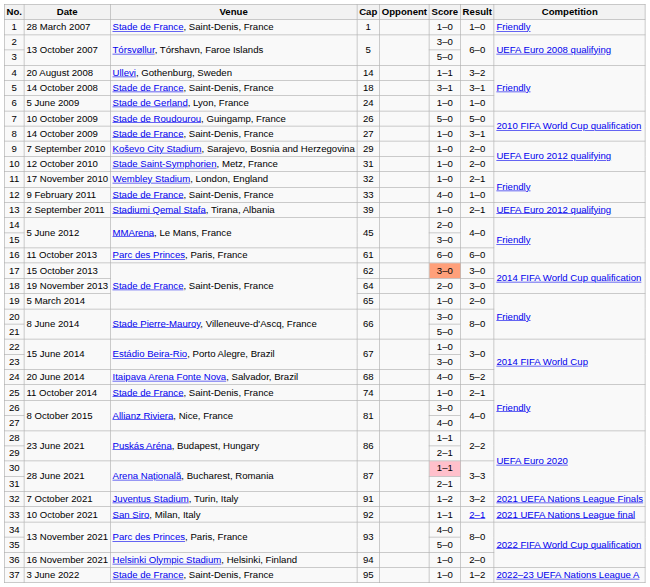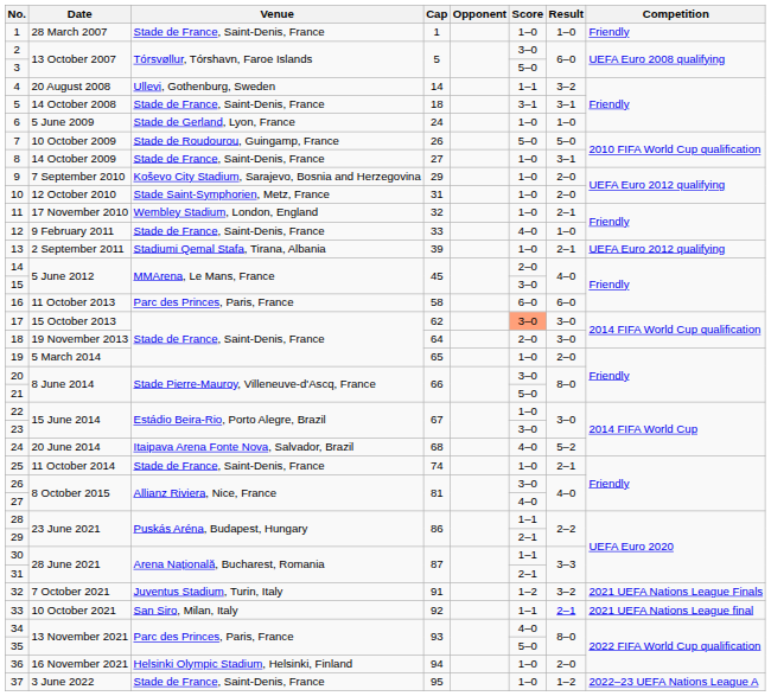16 | Cap: 61 -> 58
30 | Score: pink background -> no background
